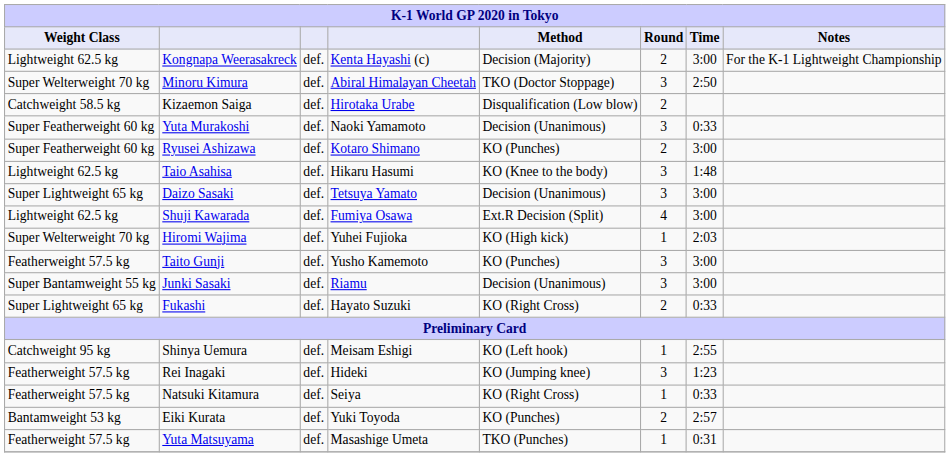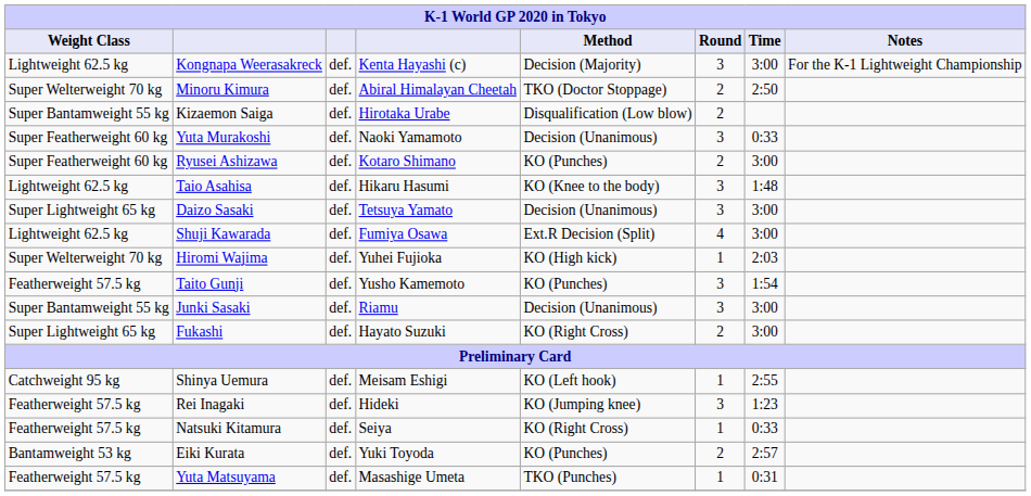Kongnapa Weerasakreck | Round: 2 -> 3
Minoru Kimura | Round: 3 -> 2
Kizaemon Saiga | Weight Class: Catchweight 58.5 kg -> Super Bantamweight 55 kg
Taito Gunji | Time: 3:00 -> 1:54
Fukashi | Time: 0:33 -> 3:00
